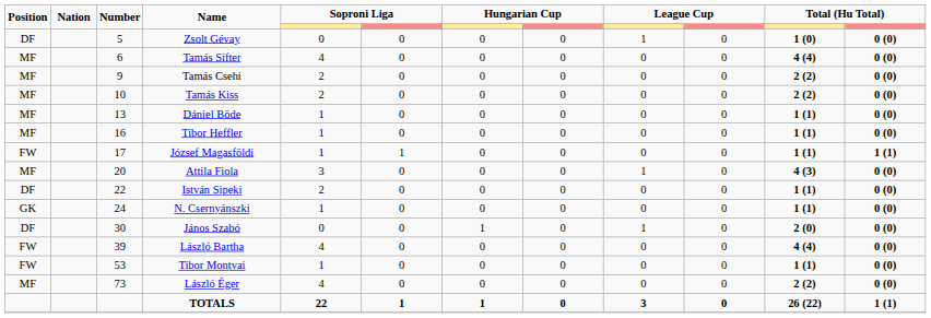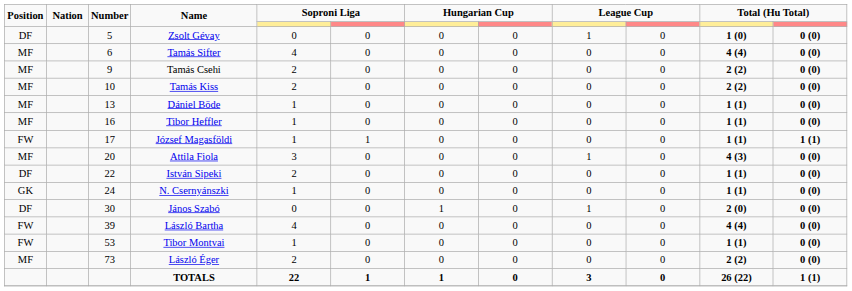László Éger | column 5: 4 -> 2
